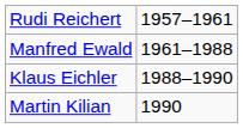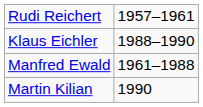rows swapped: Manfred Ewald <-> Klaus Eichler
